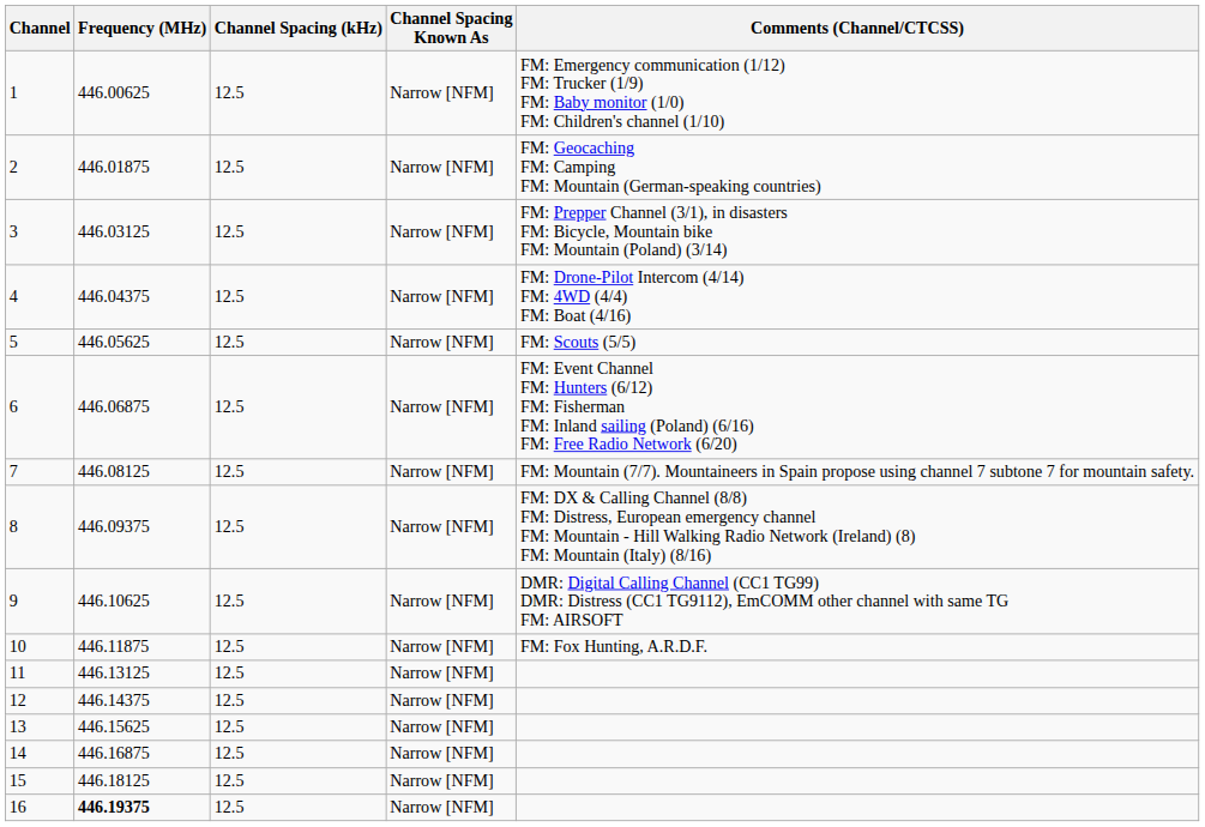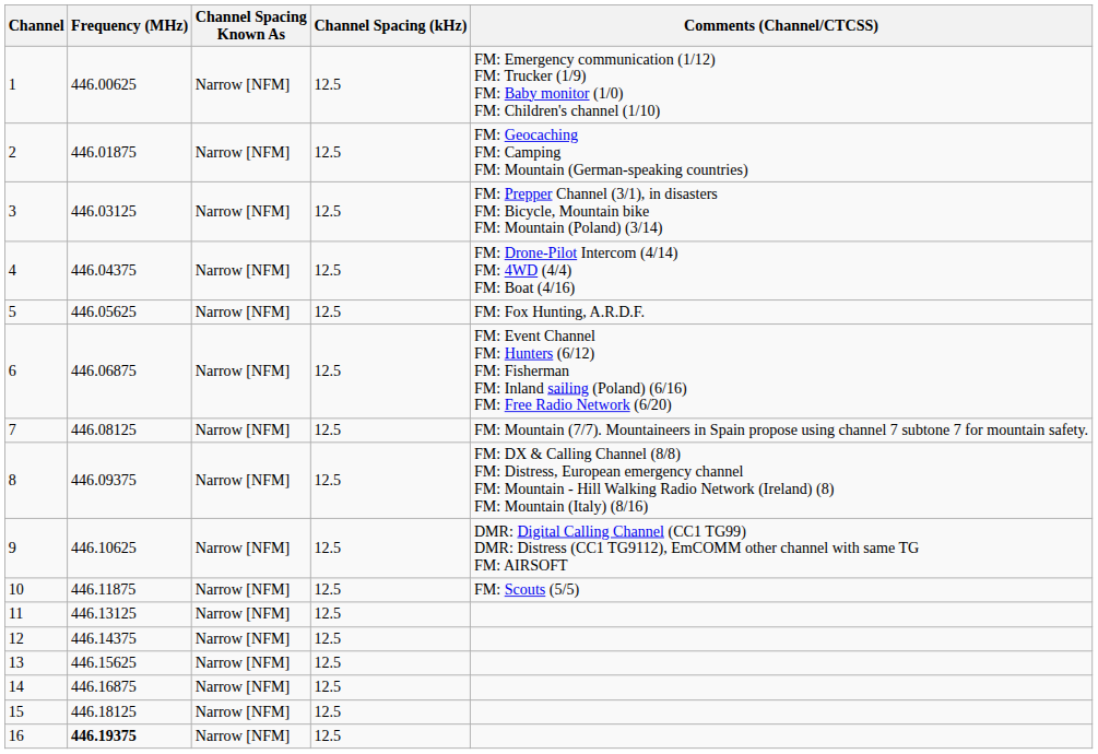columns swapped: Channel Spacing (kHz) <-> Channel Spacing Known As
5 | Comments (Channel/CTCSS): FM: Scouts (5/5) -> FM: Fox Hunting, A.R.D.F.
10 | Comments (Channel/CTCSS): FM: Fox Hunting, A.R.D.F. -> FM: Scouts (5/5)
